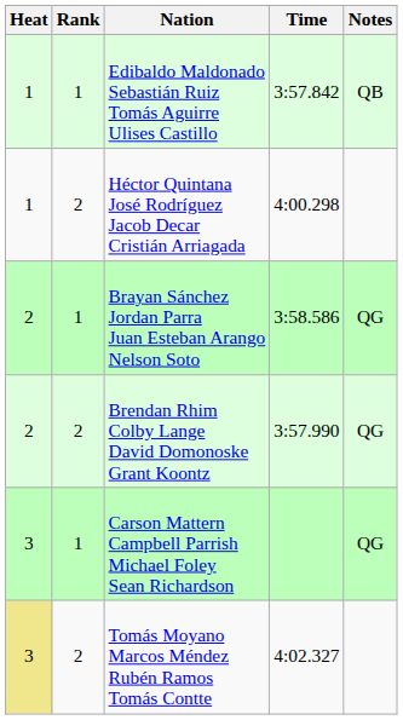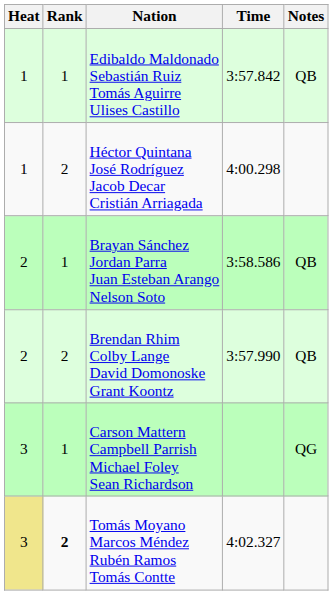Brayan Sánchez Jordan Parra Juan Esteban Arango Nelson Soto | Notes: QG -> QB
Brendan Rhim Colby Lange David Domonoske Grant Koontz | Notes: QG -> QB
Tomás Moyano Marcos Méndez Rubén Ramos Tomás Contte | Rank: normal -> bold
